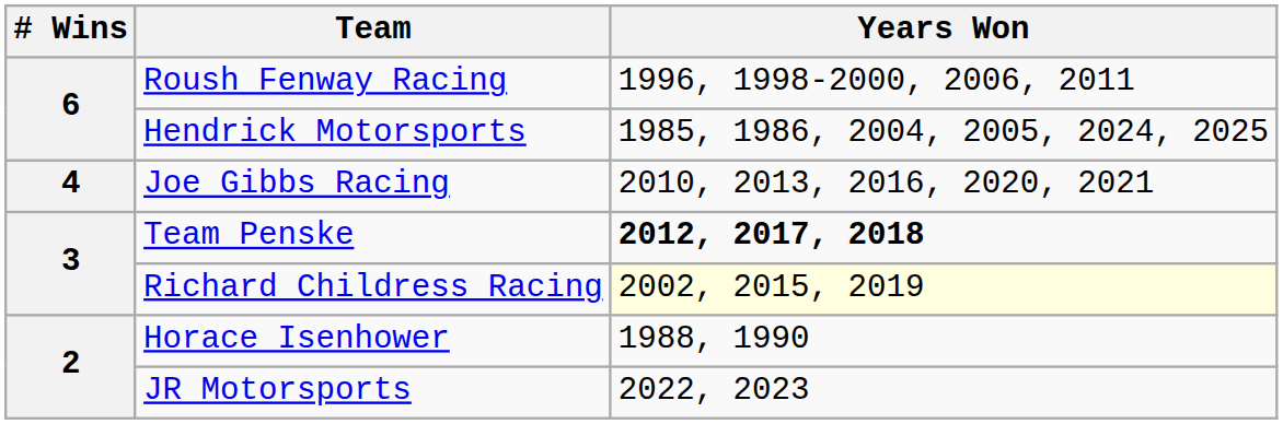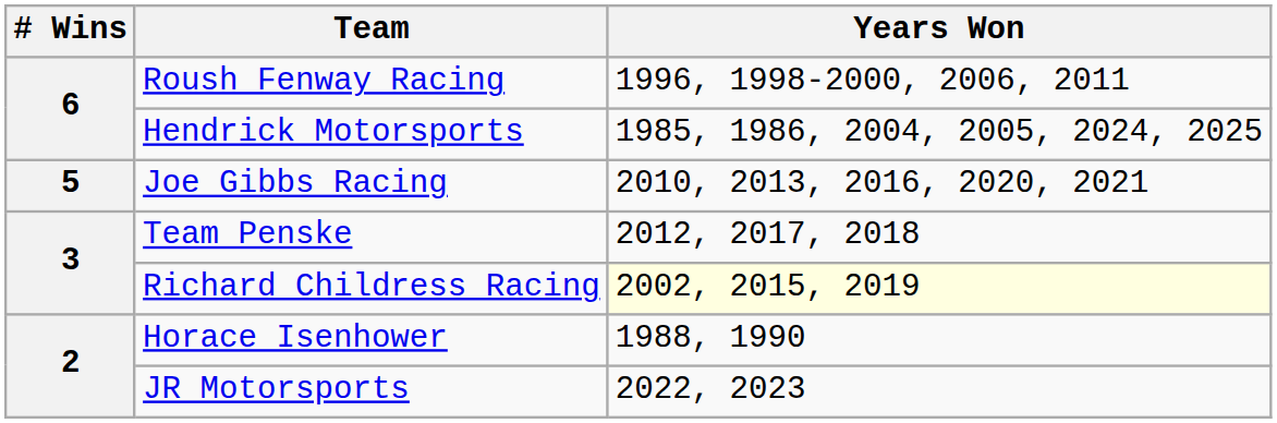Joe Gibbs Racing | # Wins: 4 -> 5
Team Penske | Years Won: bold -> normal
